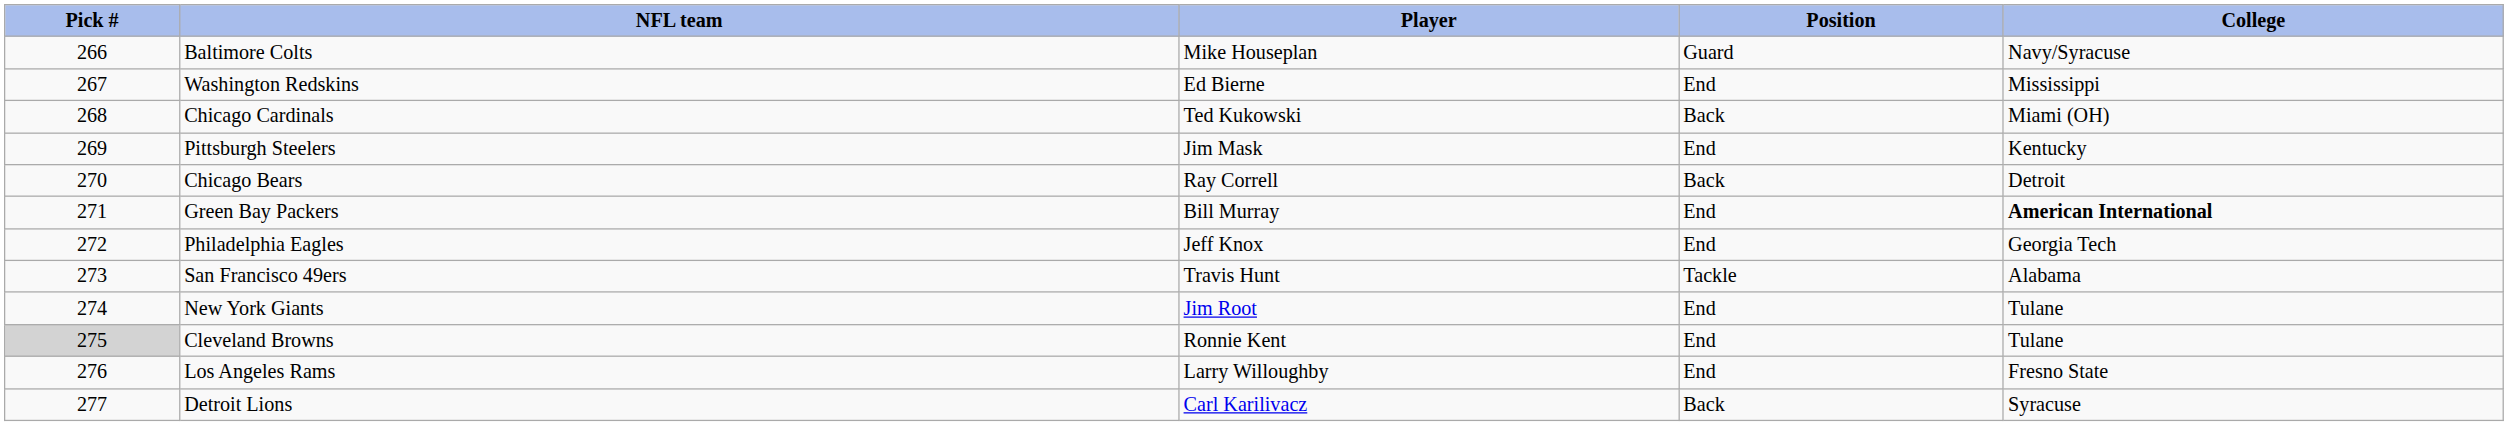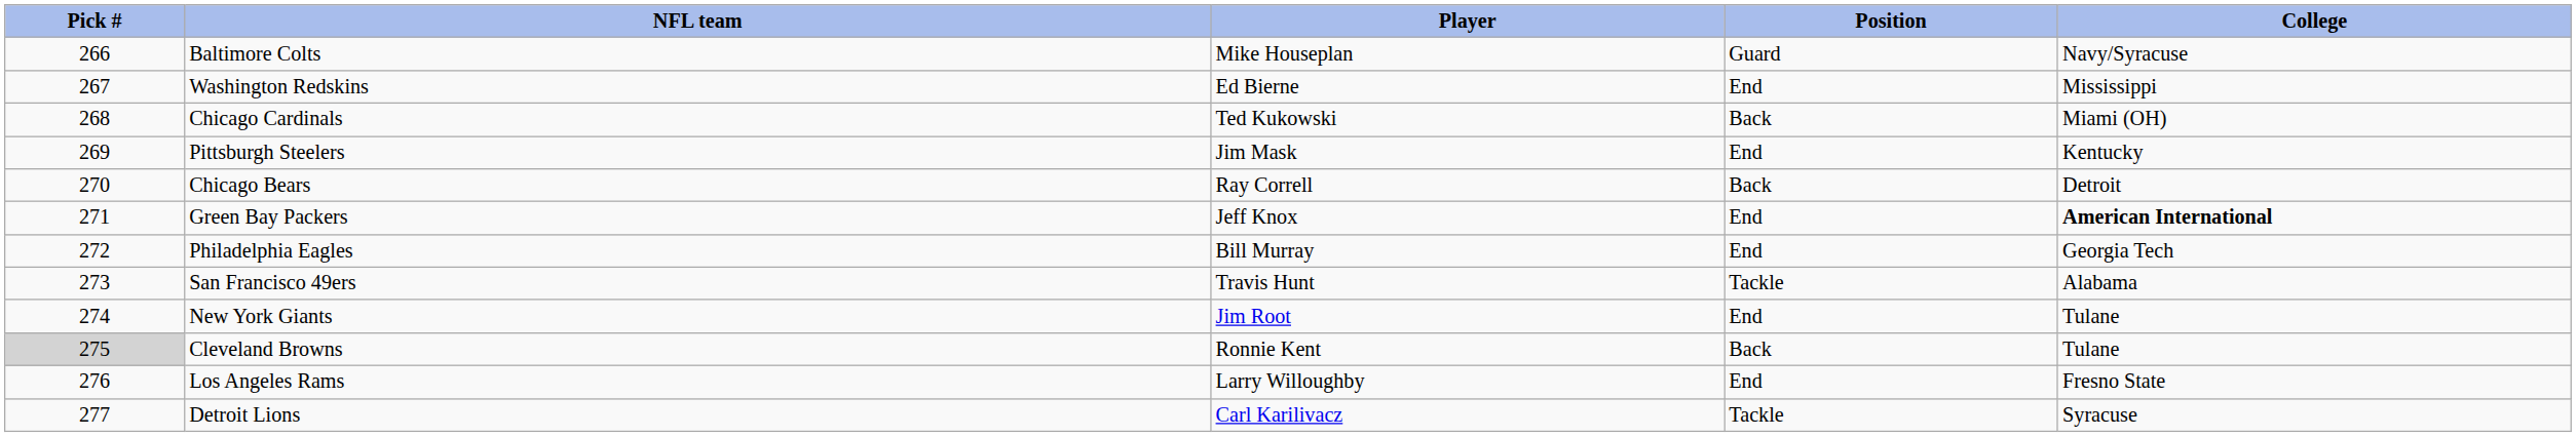Green Bay Packers | Player: Bill Murray -> Jeff Knox
Philadelphia Eagles | Player: Jeff Knox -> Bill Murray
Cleveland Browns | Position: End -> Back
Detroit Lions | Position: Back -> Tackle
